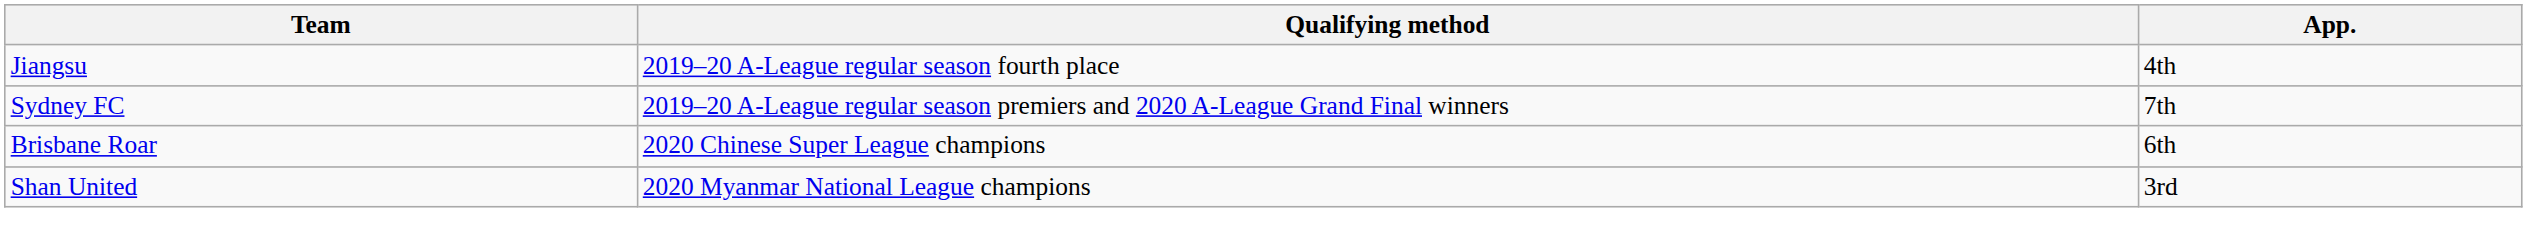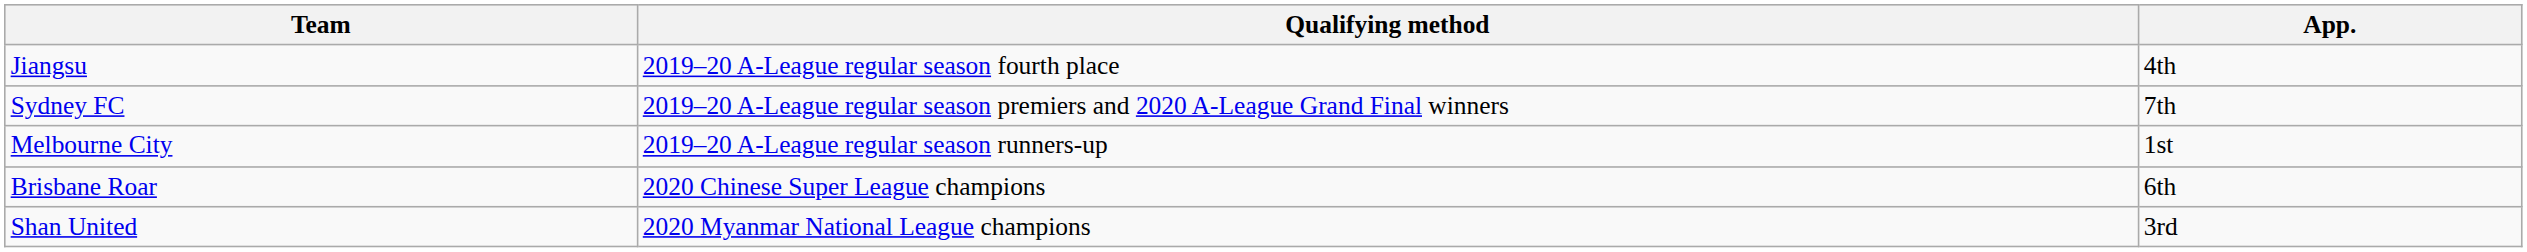+ row: Melbourne City | 2019–20 A-League regular season runners-up | 1st
